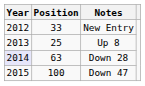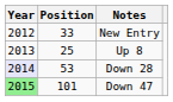Down 28 | Position: 63 -> 53
Down 47 | Year: no background -> lightgreen background
Down 47 | Position: 100 -> 101
